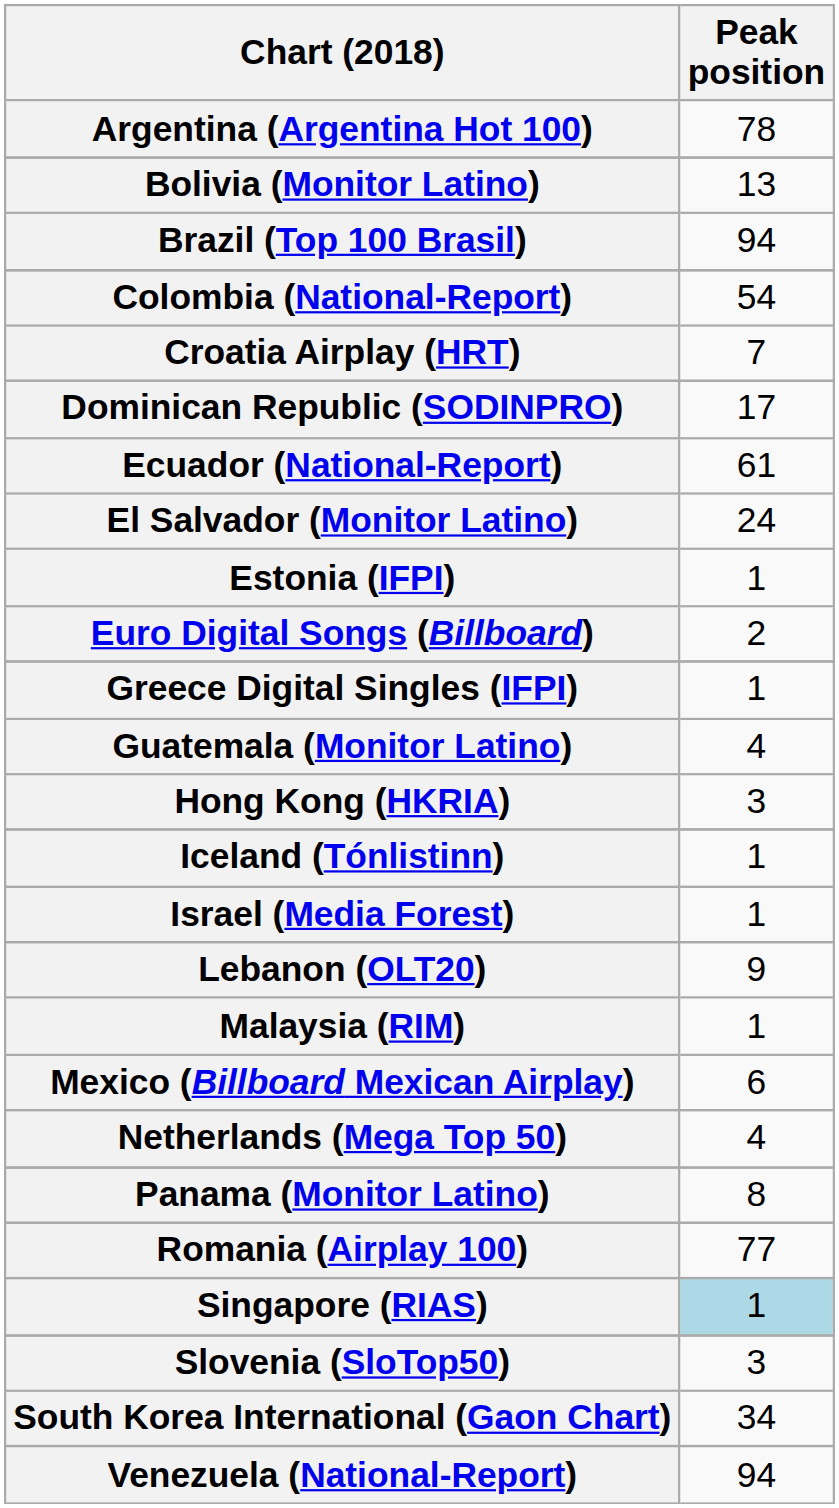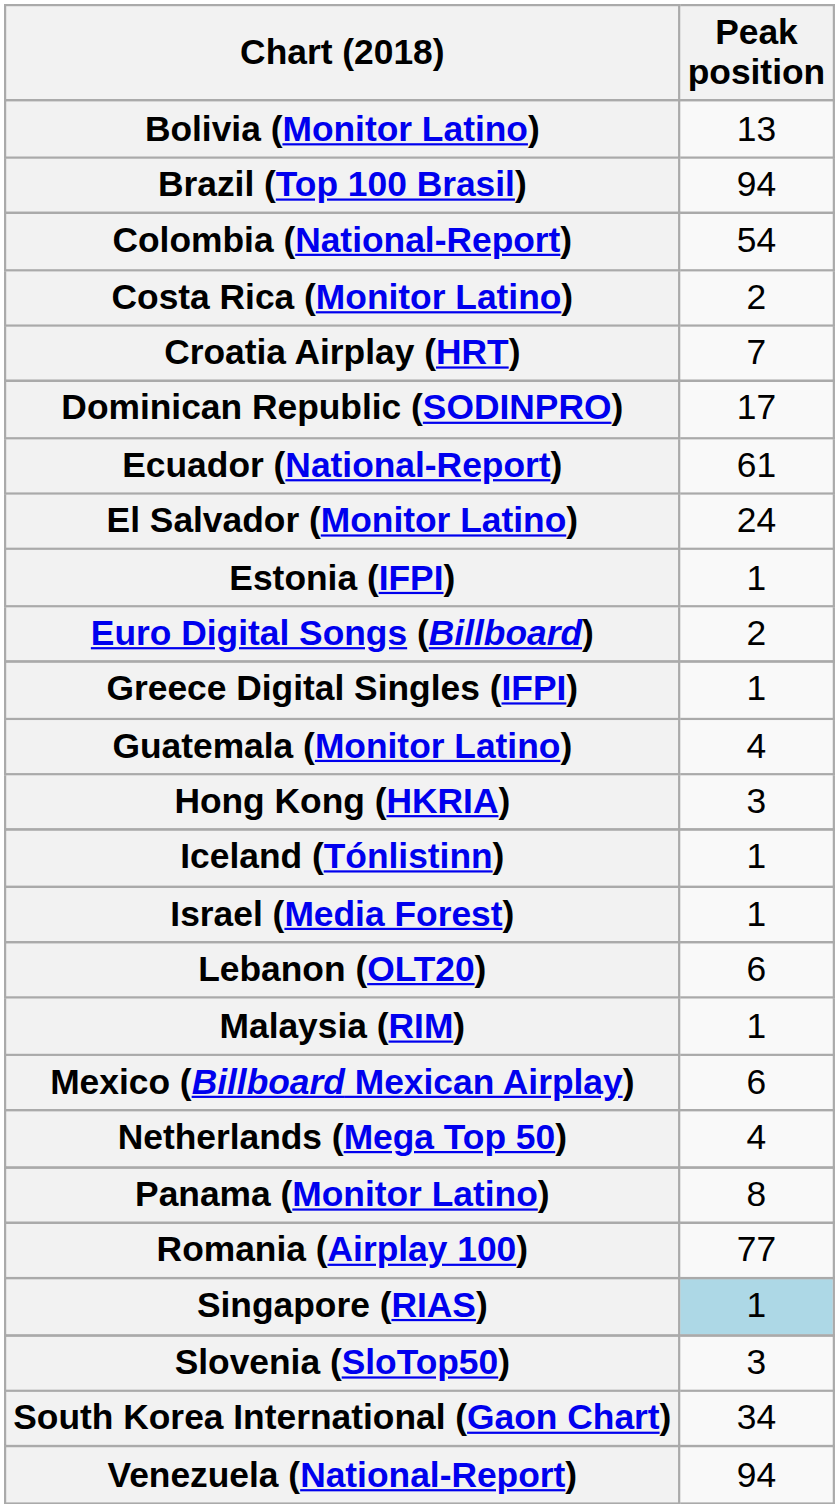- row: Argentina (Argentina Hot 100) | 78
+ row: Costa Rica (Monitor Latino) | 2
Lebanon (OLT20) | Peak position: 9 -> 6
